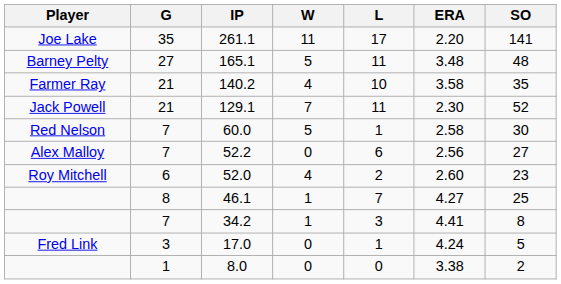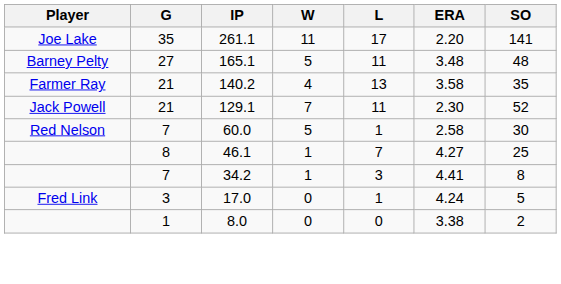140.2 | L: 10 -> 13
- row: Alex Malloy | 7 | 52.2 | 0 | 6 | 2.56 | 27
- row: Roy Mitchell | 6 | 52.0 | 4 | 2 | 2.60 | 23
